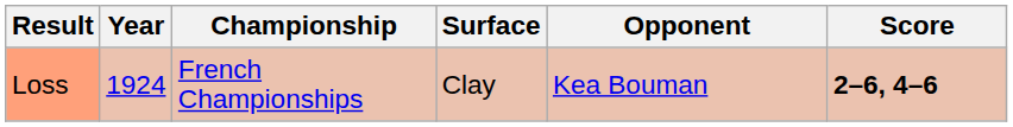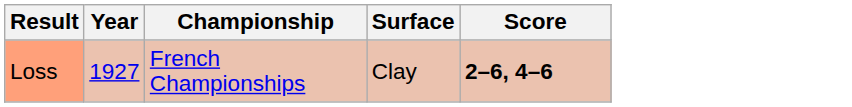- column: Opponent | Kea Bouman
Loss | Year: 1924 -> 1927
